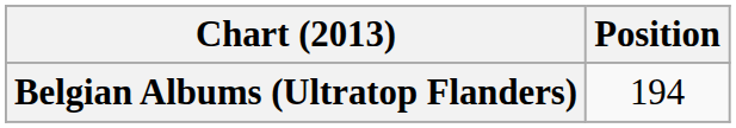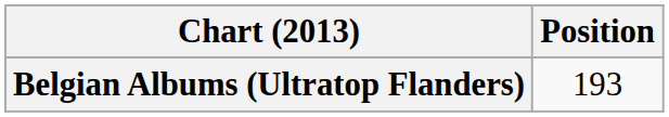Belgian Albums (Ultratop Flanders) | Position: 194 -> 193
